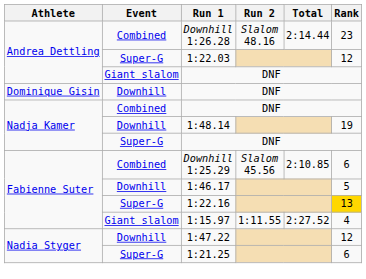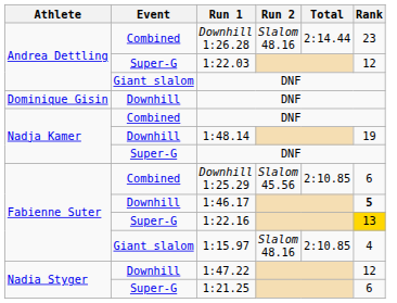1:46.17 | Rank: normal -> bold
1:15.97 | Run 2: 1:11.55 -> Slalom 48.16
1:15.97 | Total: 2:27.52 -> 2:10.85
